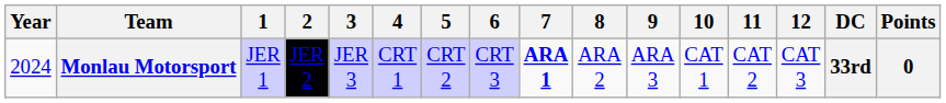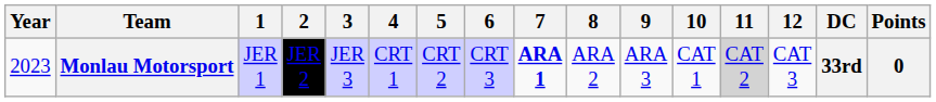Monlau Motorsport | Year: 2024 -> 2023
Monlau Motorsport | 11: no background -> lightgrey background
